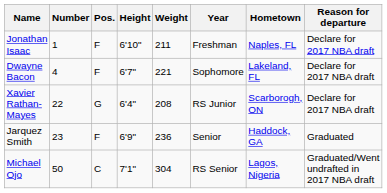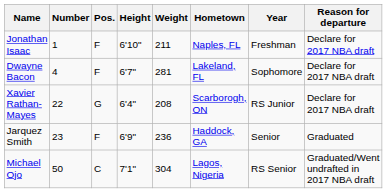columns swapped: Year <-> Hometown
Dwayne Bacon | Weight: 221 -> 281
